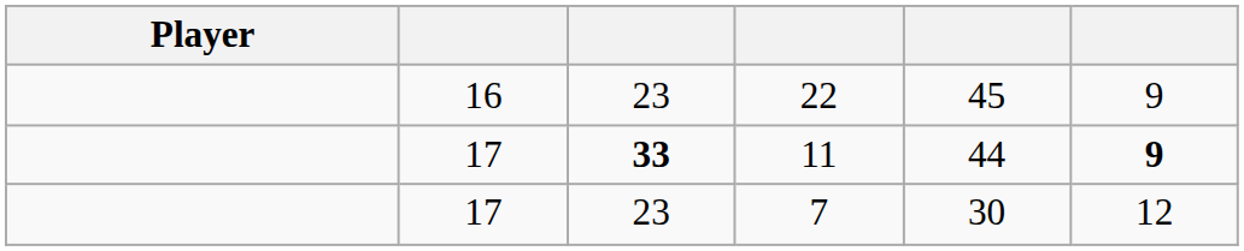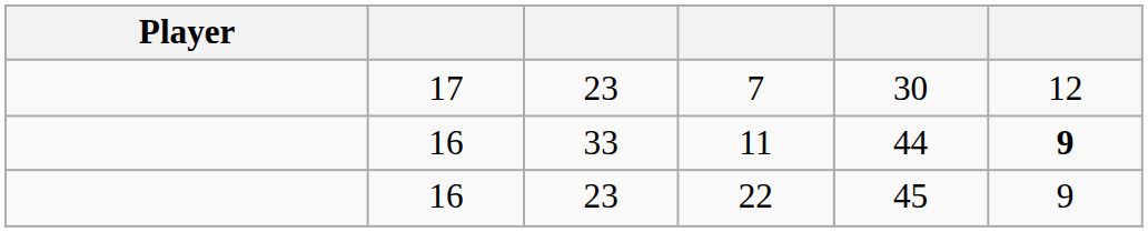rows swapped: 22 <-> 7
11 | column 2: 17 -> 16
11 | column 3: bold -> normal
